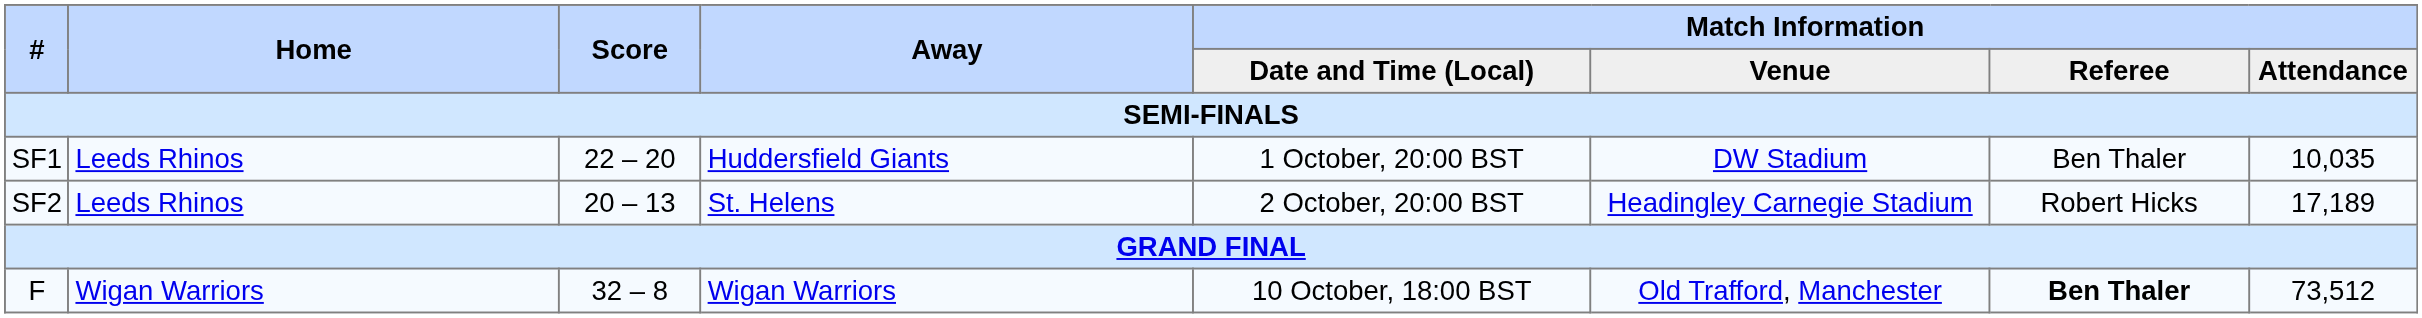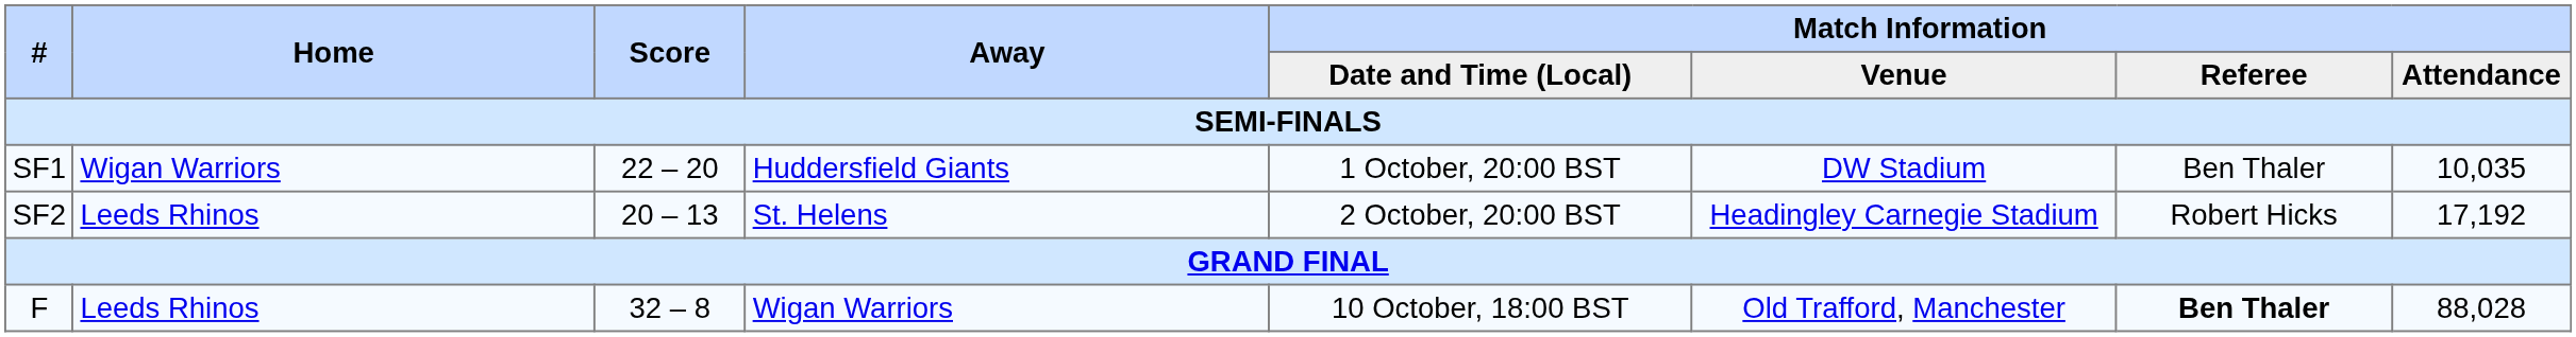SF1 | Home: Leeds Rhinos -> Wigan Warriors
SF2 | Match Information / Attendance: 17,189 -> 17,192
F | Home: Wigan Warriors -> Leeds Rhinos
F | Match Information / Attendance: 73,512 -> 88,028
